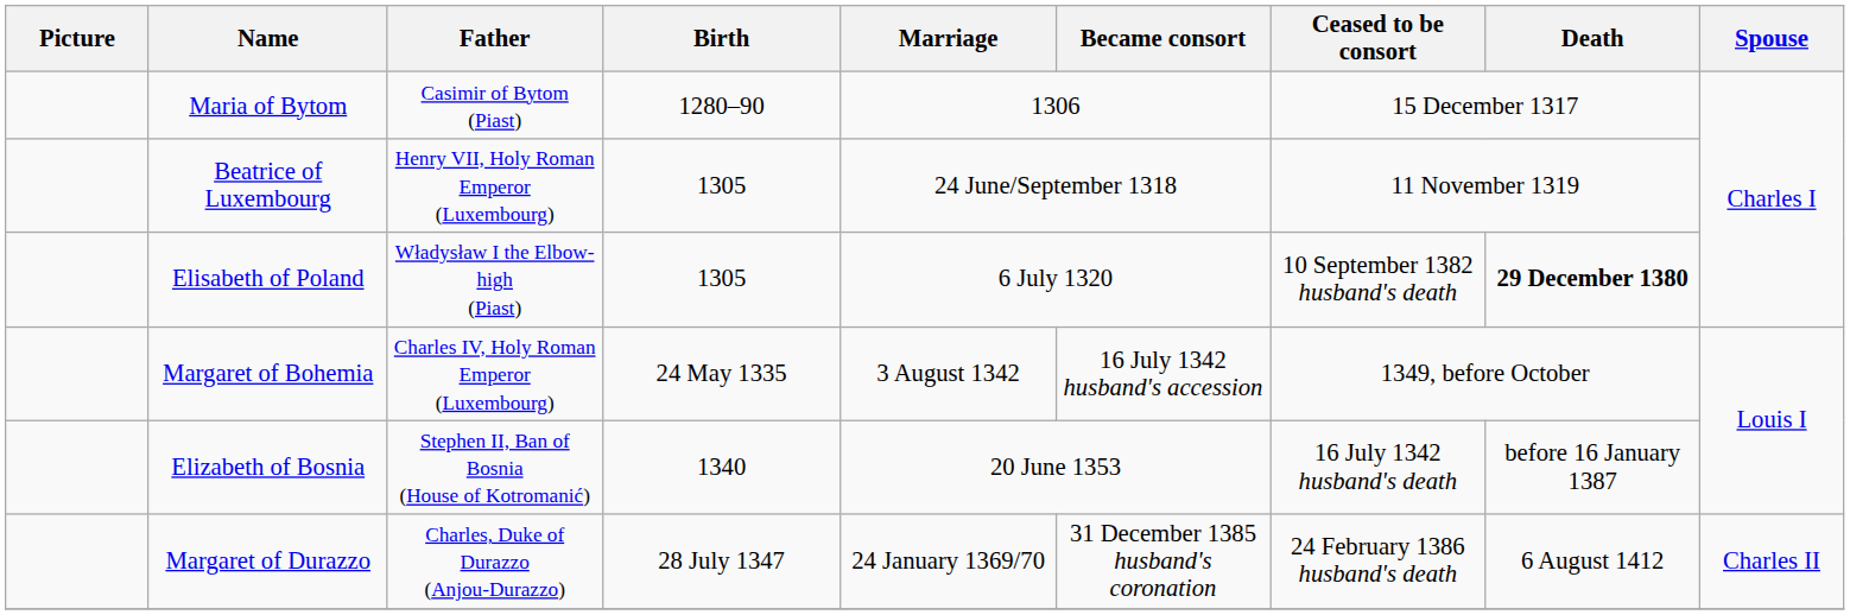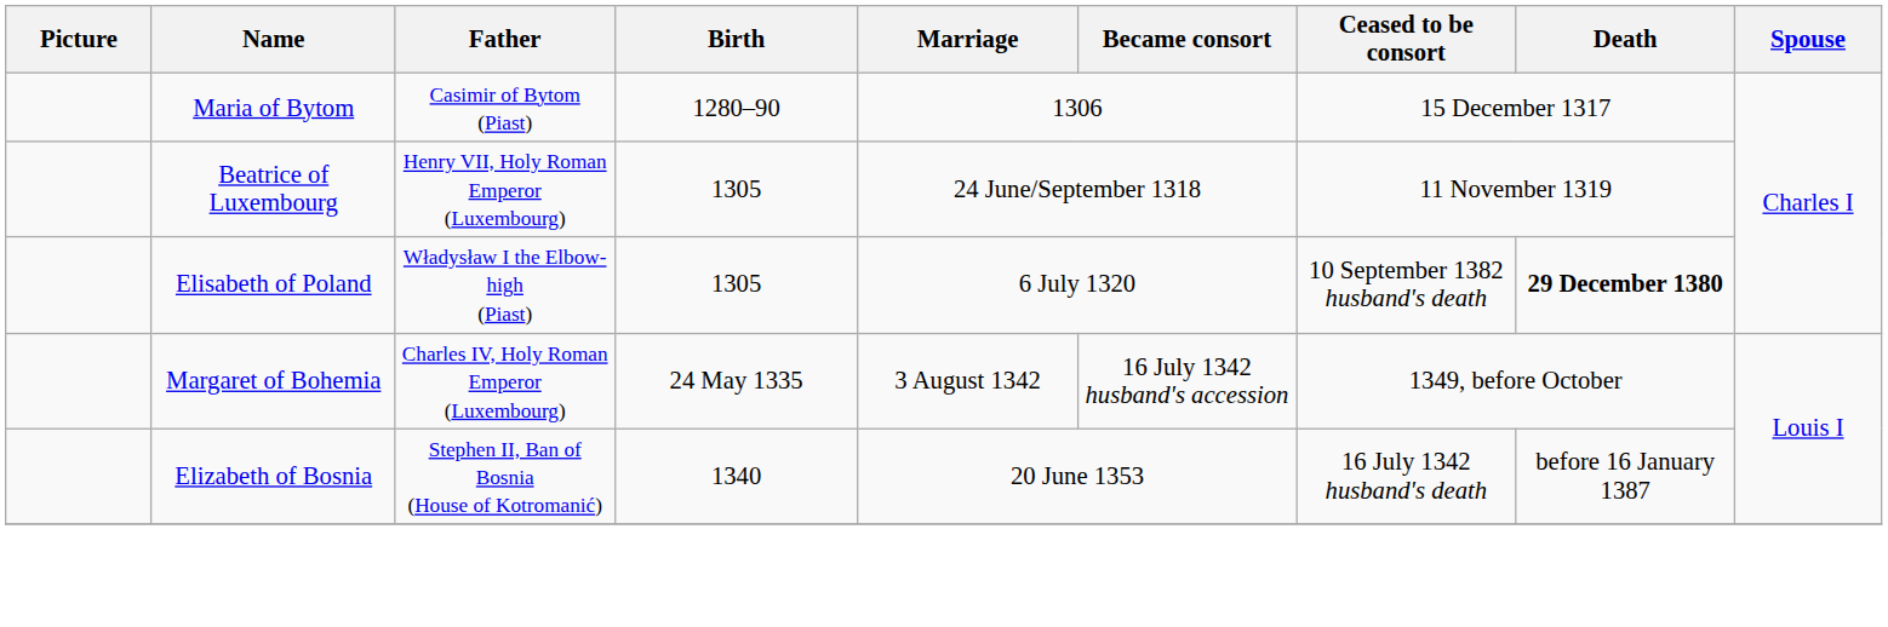- row: Margaret of Durazzo | Charles, Duke of Durazzo (Anjou-Durazzo) | 28 July 1347 | 24 January 1369/70 | 31 December 1385 husband's coronation | 24 February 1386 husband's death | 6 August 1412 | Charles II
